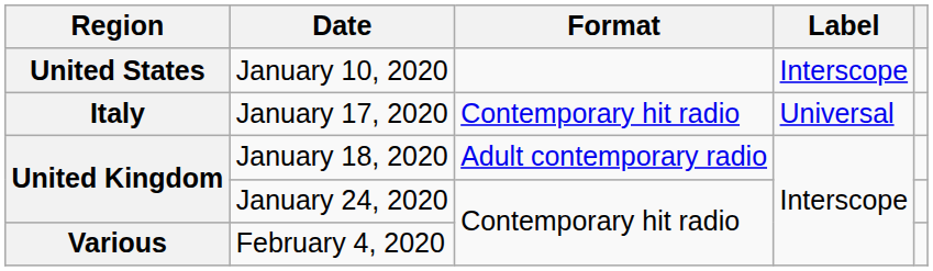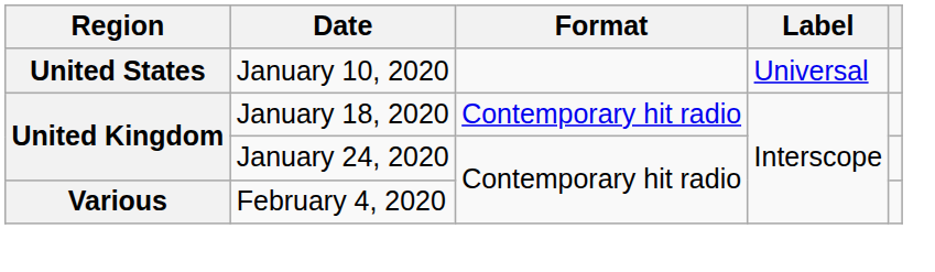January 10, 2020 | Label: Interscope -> Universal
- row: Italy | January 17, 2020 | Contemporary hit radio | Universal
January 18, 2020 | Format: Adult contemporary radio -> Contemporary hit radio
